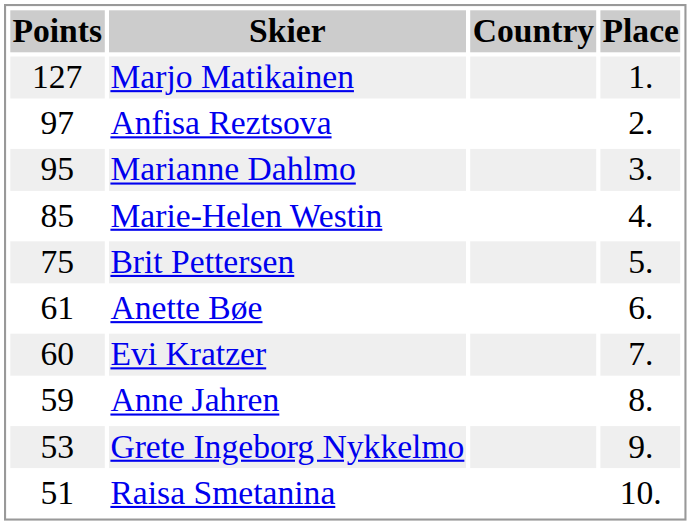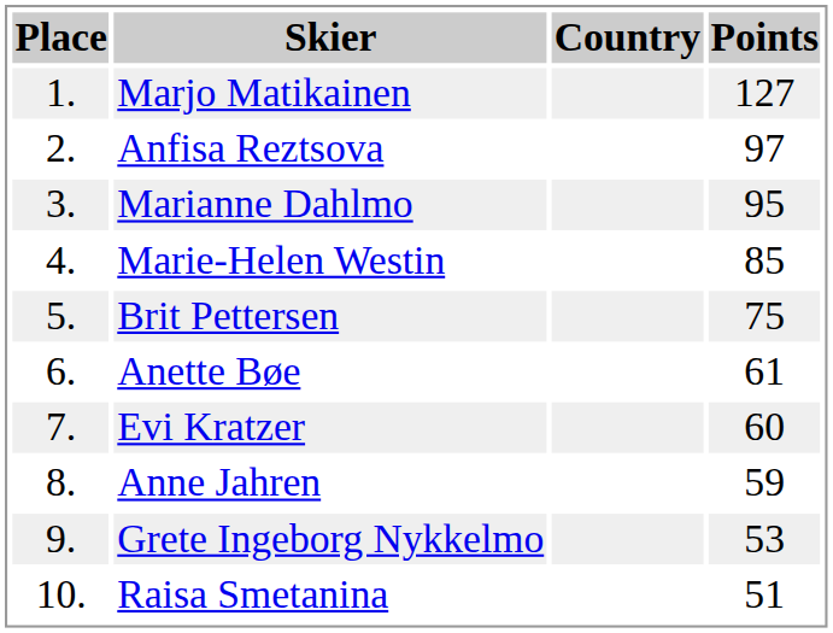columns swapped: Place <-> Points
